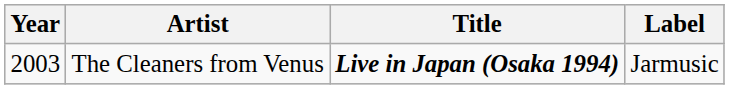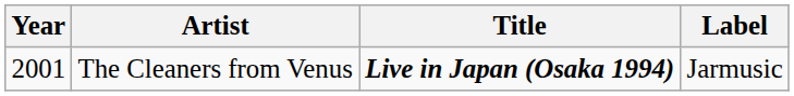The Cleaners from Venus | Year: 2003 -> 2001
